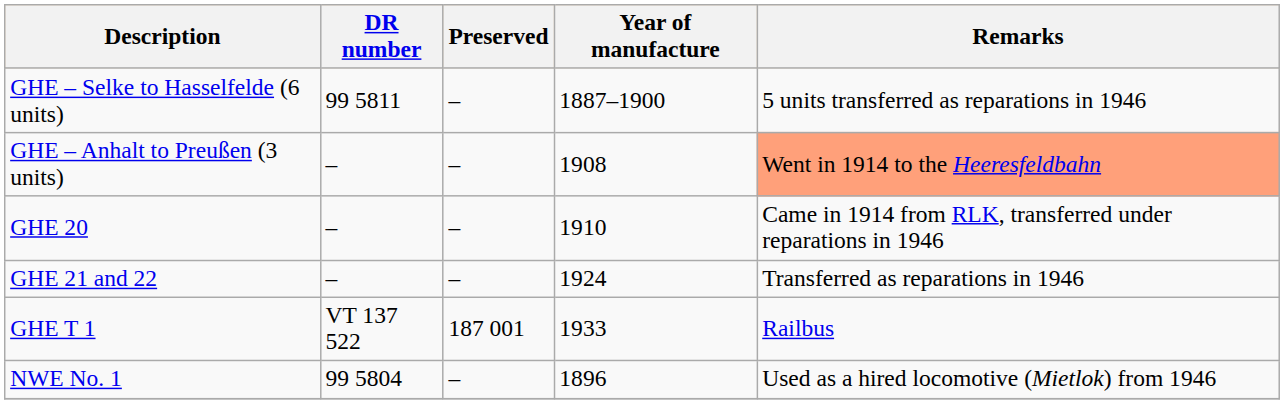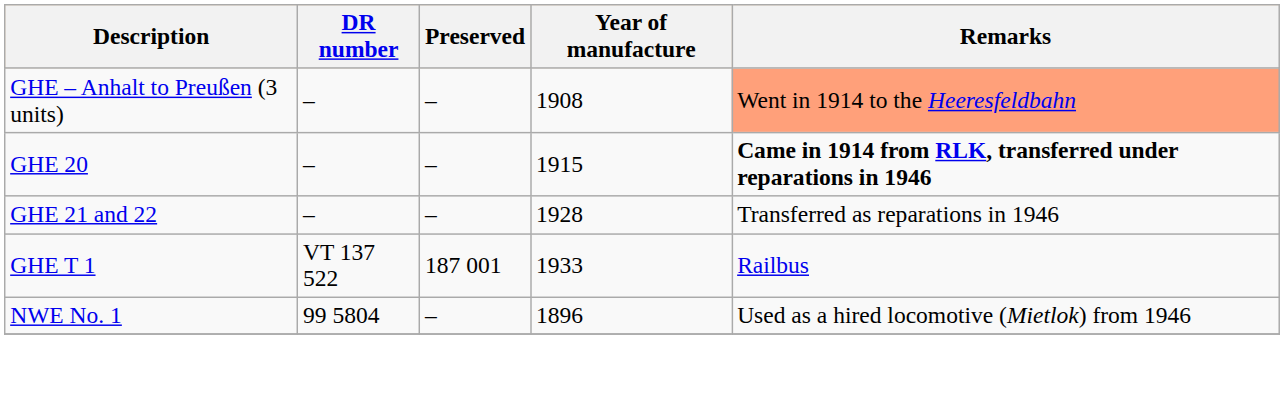- row: GHE – Selke to Hasselfelde (6 units) | 99 5811 | – | 1887–1900 | 5 units transferred as reparations in 1946
GHE 20 | Year of manufacture: 1910 -> 1915
GHE 20 | Remarks: normal -> bold
GHE 21 and 22 | Year of manufacture: 1924 -> 1928
